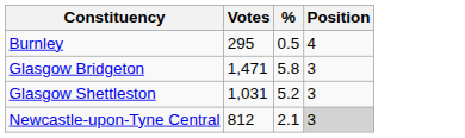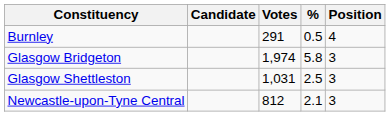+ column: Candidate
Burnley | Votes: 295 -> 291
Glasgow Bridgeton | Votes: 1,471 -> 1,974
Glasgow Shettleston | %: 5.2 -> 2.5
Newcastle-upon-Tyne Central | Position: lightgrey background -> no background
